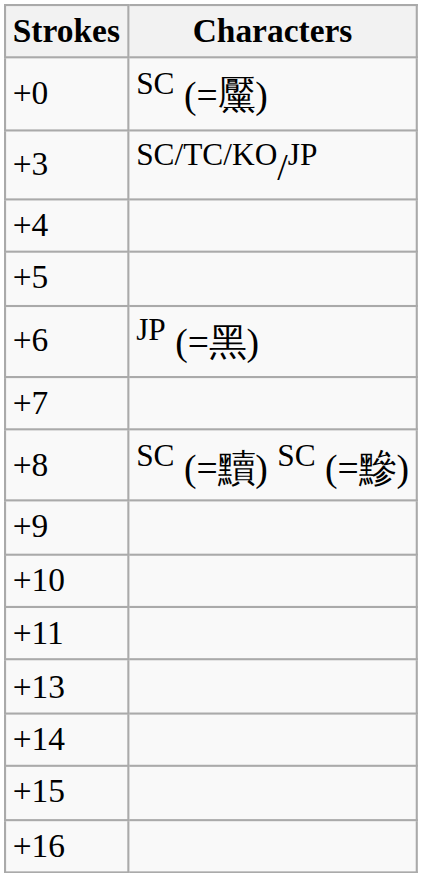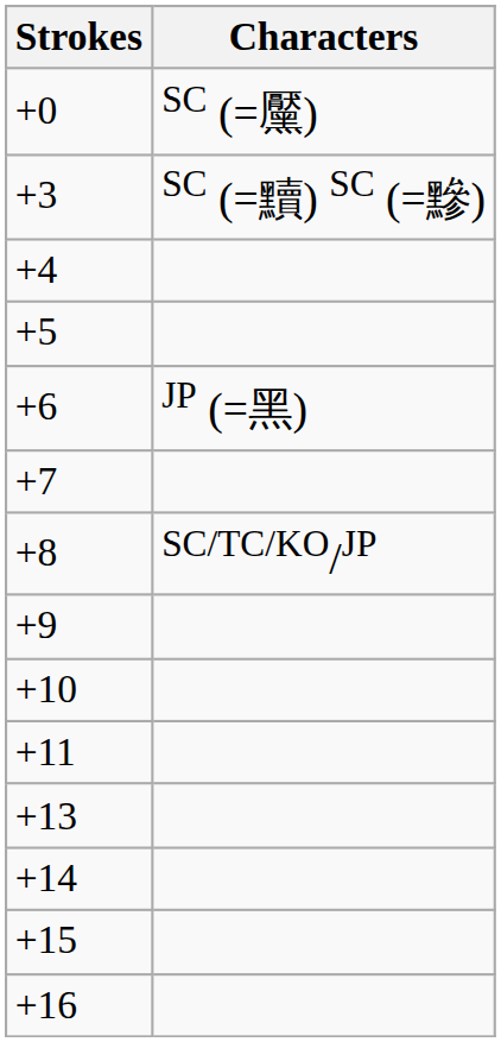+3 | Characters: SC/TC/KO/JP -> SC (=黷) SC (=黲)
+8 | Characters: SC (=黷) SC (=黲) -> SC/TC/KO/JP
